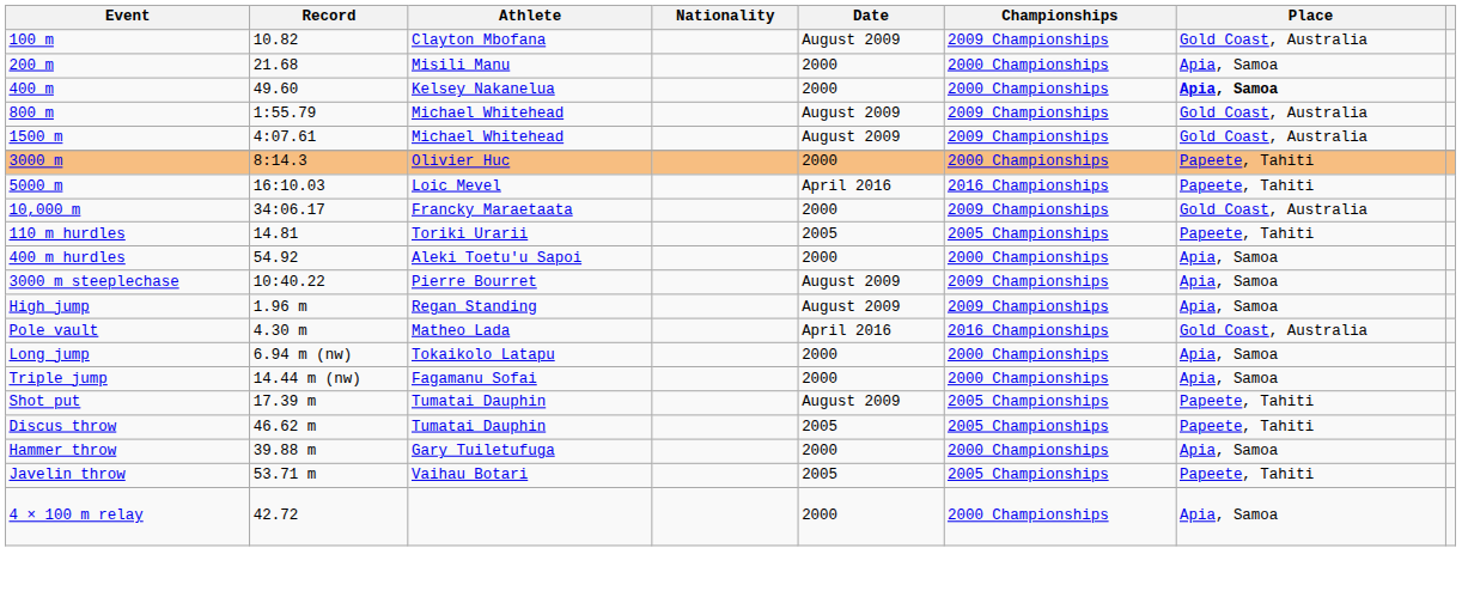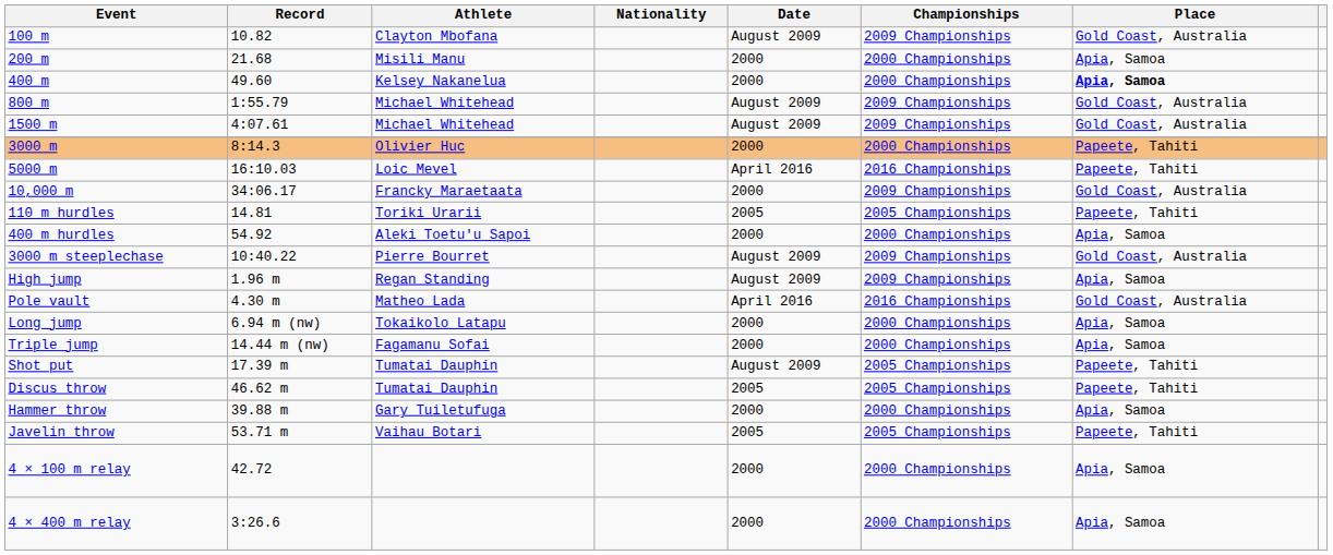3000 m steeplechase | Place: Apia, Samoa -> Gold Coast, Australia
+ row: 4 × 400 m relay | 3:26.6 | 2000 | 2000 Championships | Apia, Samoa
